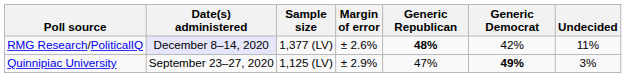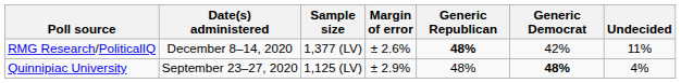RMG Research/PoliticalIQ | Date(s) administered: lavender background -> no background
Quinnipiac University | Generic Republican: 47% -> 48%
Quinnipiac University | Generic Democrat: 49% -> 48%
Quinnipiac University | Undecided: 3% -> 4%
